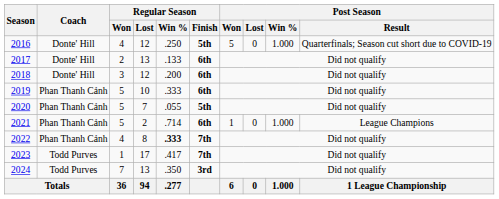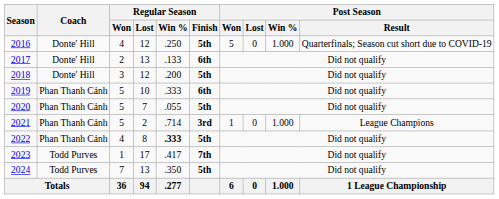2018 | Regular Season / Finish: 6th -> 5th
2021 | Regular Season / Finish: 6th -> 3rd
2022 | Regular Season / Finish: 7th -> 5th
2024 | Regular Season / Finish: 3rd -> 5th
